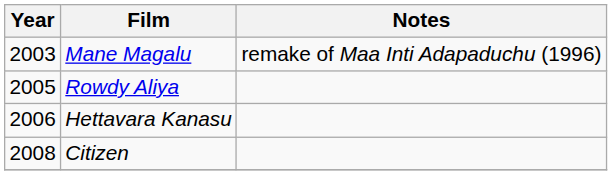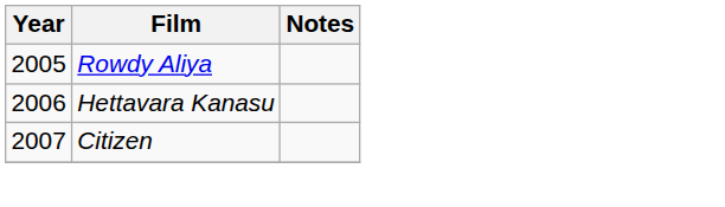- row: 2003 | Mane Magalu | remake of Maa Inti Adapaduchu (1996)
Citizen | Year: 2008 -> 2007
